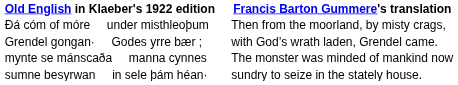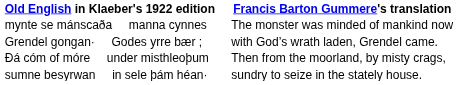rows swapped: Ðá cóm of móre under misthleoþum <-> mynte se mánscaða manna cynnes
